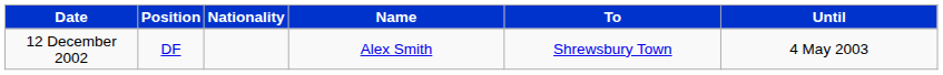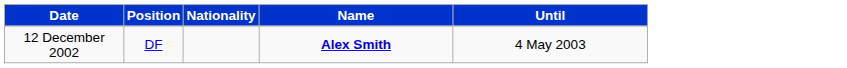- column: To | Shrewsbury Town
12 December 2002 | Name: normal -> bold
